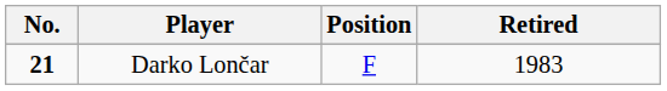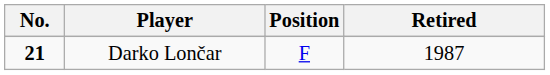Darko Lončar | Retired: 1983 -> 1987
